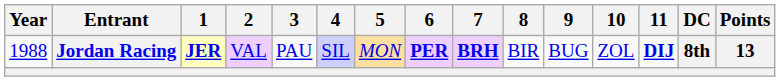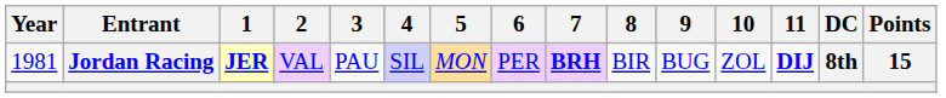Jordan Racing | Year: 1988 -> 1981
Jordan Racing | 6: bold -> normal
Jordan Racing | Points: 13 -> 15
